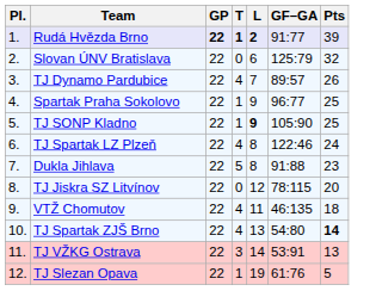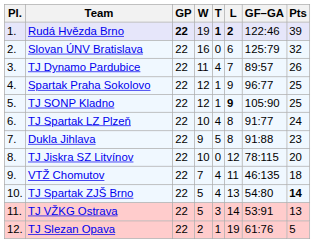+ column: W | 19 | 16 | 11 | 12 | 12 | 10 | 9 | 10 | 7 | 5 | 5 | 2
Rudá Hvězda Brno | GF–GA: 91:77 -> 122:46
TJ Spartak LZ Plzeň | GF–GA: 122:46 -> 91:77
